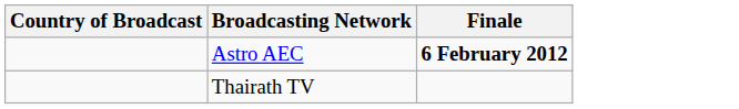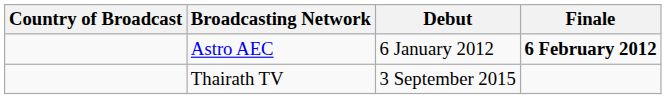+ column: Debut | 6 January 2012 | 3 September 2015
